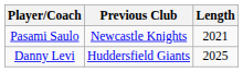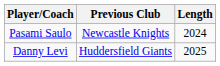Pasami Saulo | Length: 2021 -> 2024
